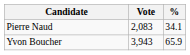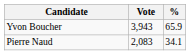rows swapped: Yvon Boucher <-> Pierre Naud
